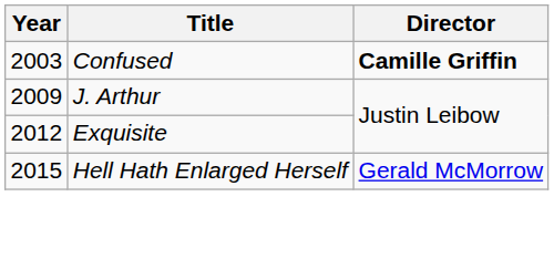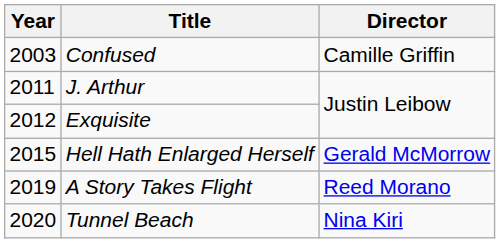Confused | Director: bold -> normal
J. Arthur | Year: 2009 -> 2011
+ row: 2019 | A Story Takes Flight | Reed Morano
+ row: 2020 | Tunnel Beach | Nina Kiri
